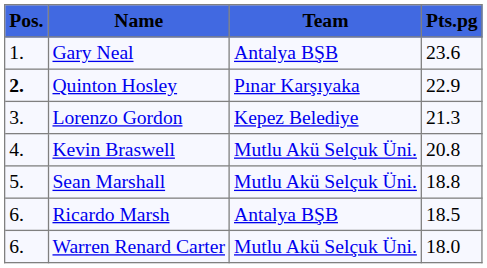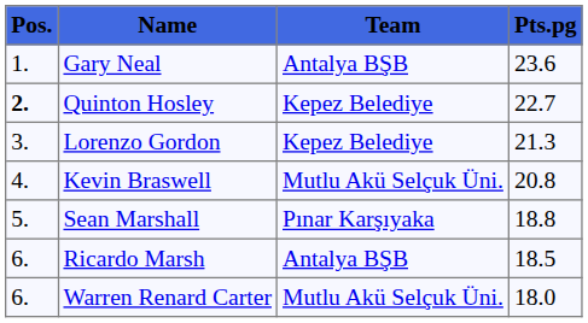Quinton Hosley | Team: Pınar Karşıyaka -> Kepez Belediye
Quinton Hosley | Pts.pg: 22.9 -> 22.7
Sean Marshall | Team: Mutlu Akü Selçuk Üni. -> Pınar Karşıyaka
